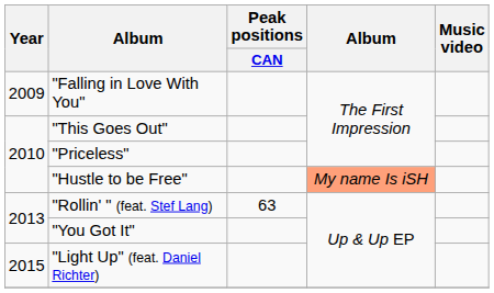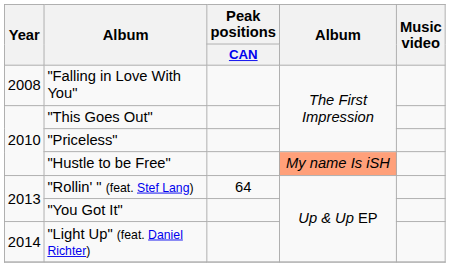"Falling in Love With You" | Year: 2009 -> 2008
"Rollin' " (feat. Stef Lang) | Peak positions / CAN: 63 -> 64
"Light Up" (feat. Daniel Richter) | Year: 2015 -> 2014
